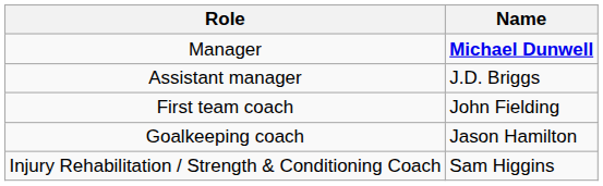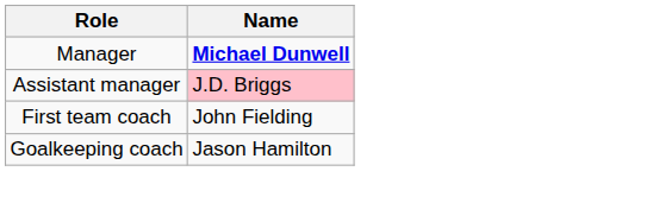Assistant manager | Name: no background -> pink background
- row: Injury Rehabilitation / Strength & Conditioning Coach | Sam Higgins
